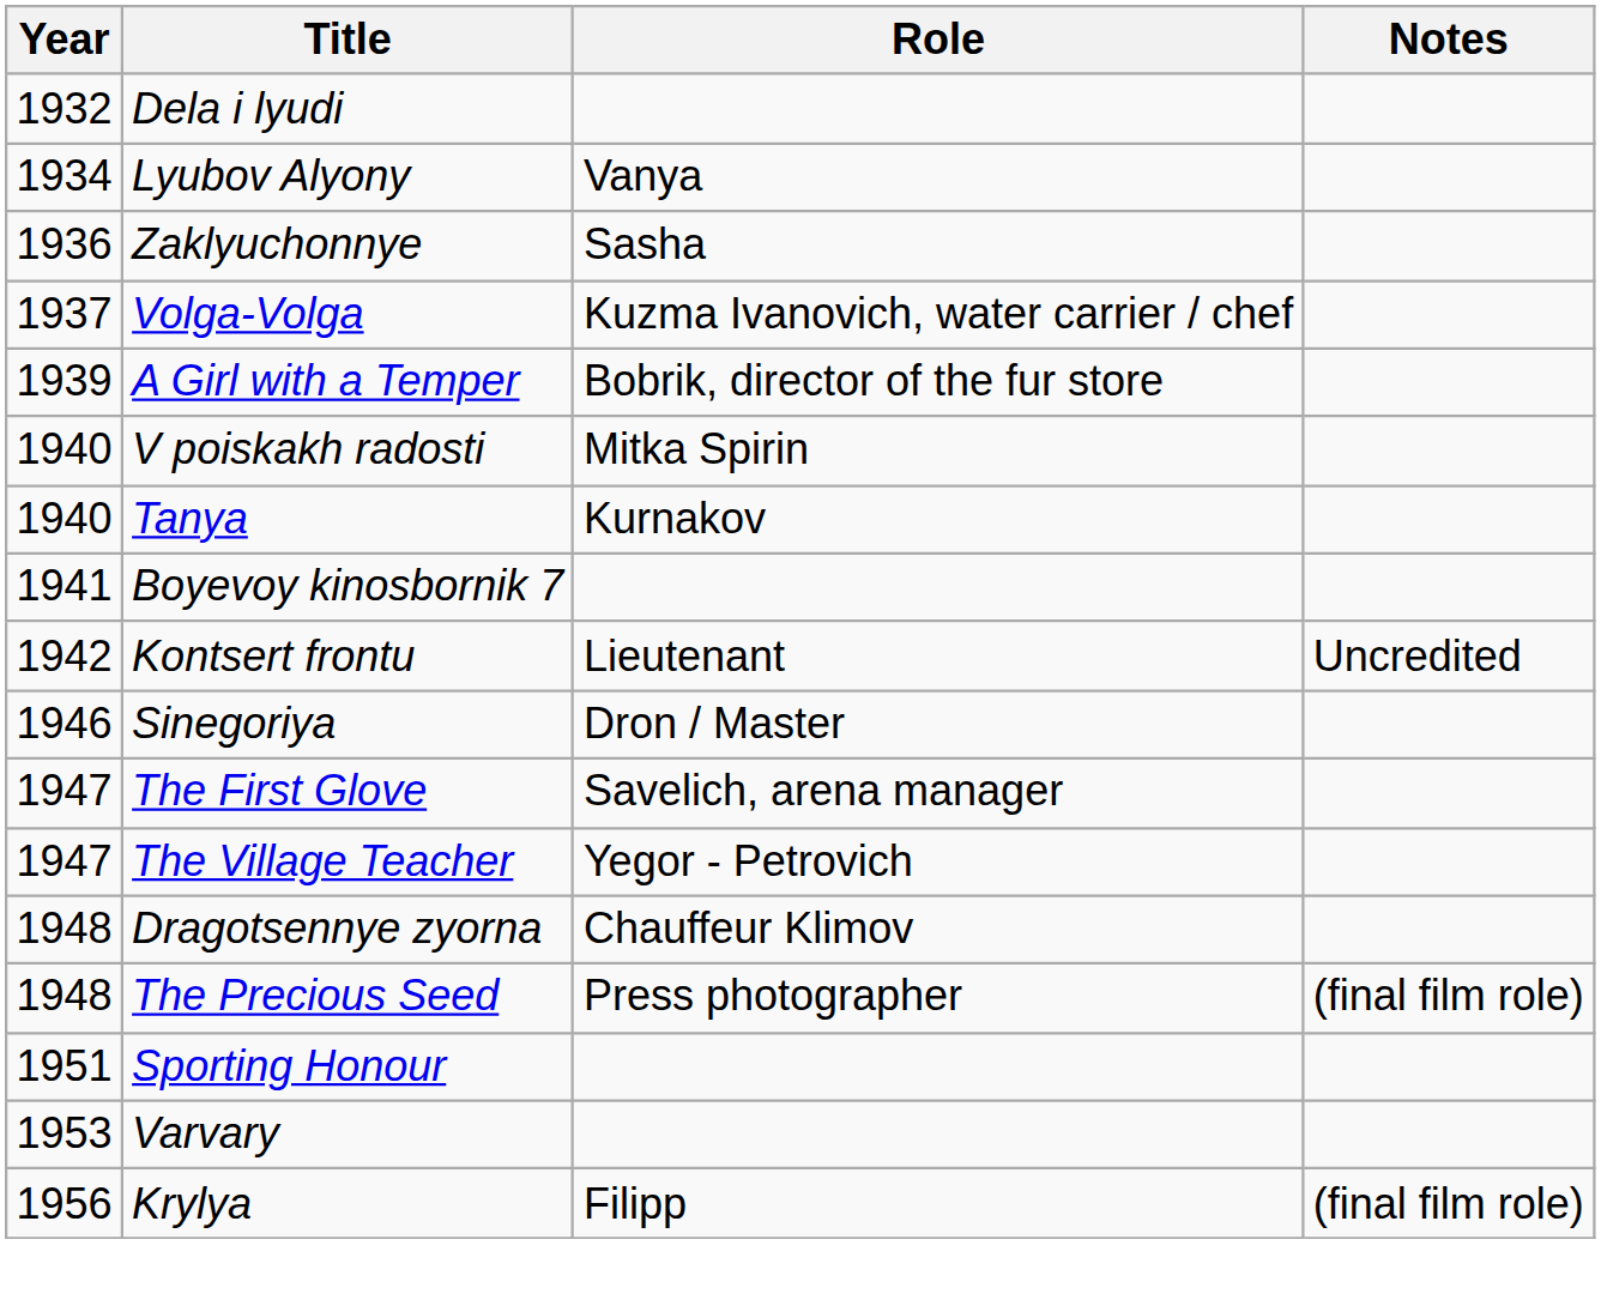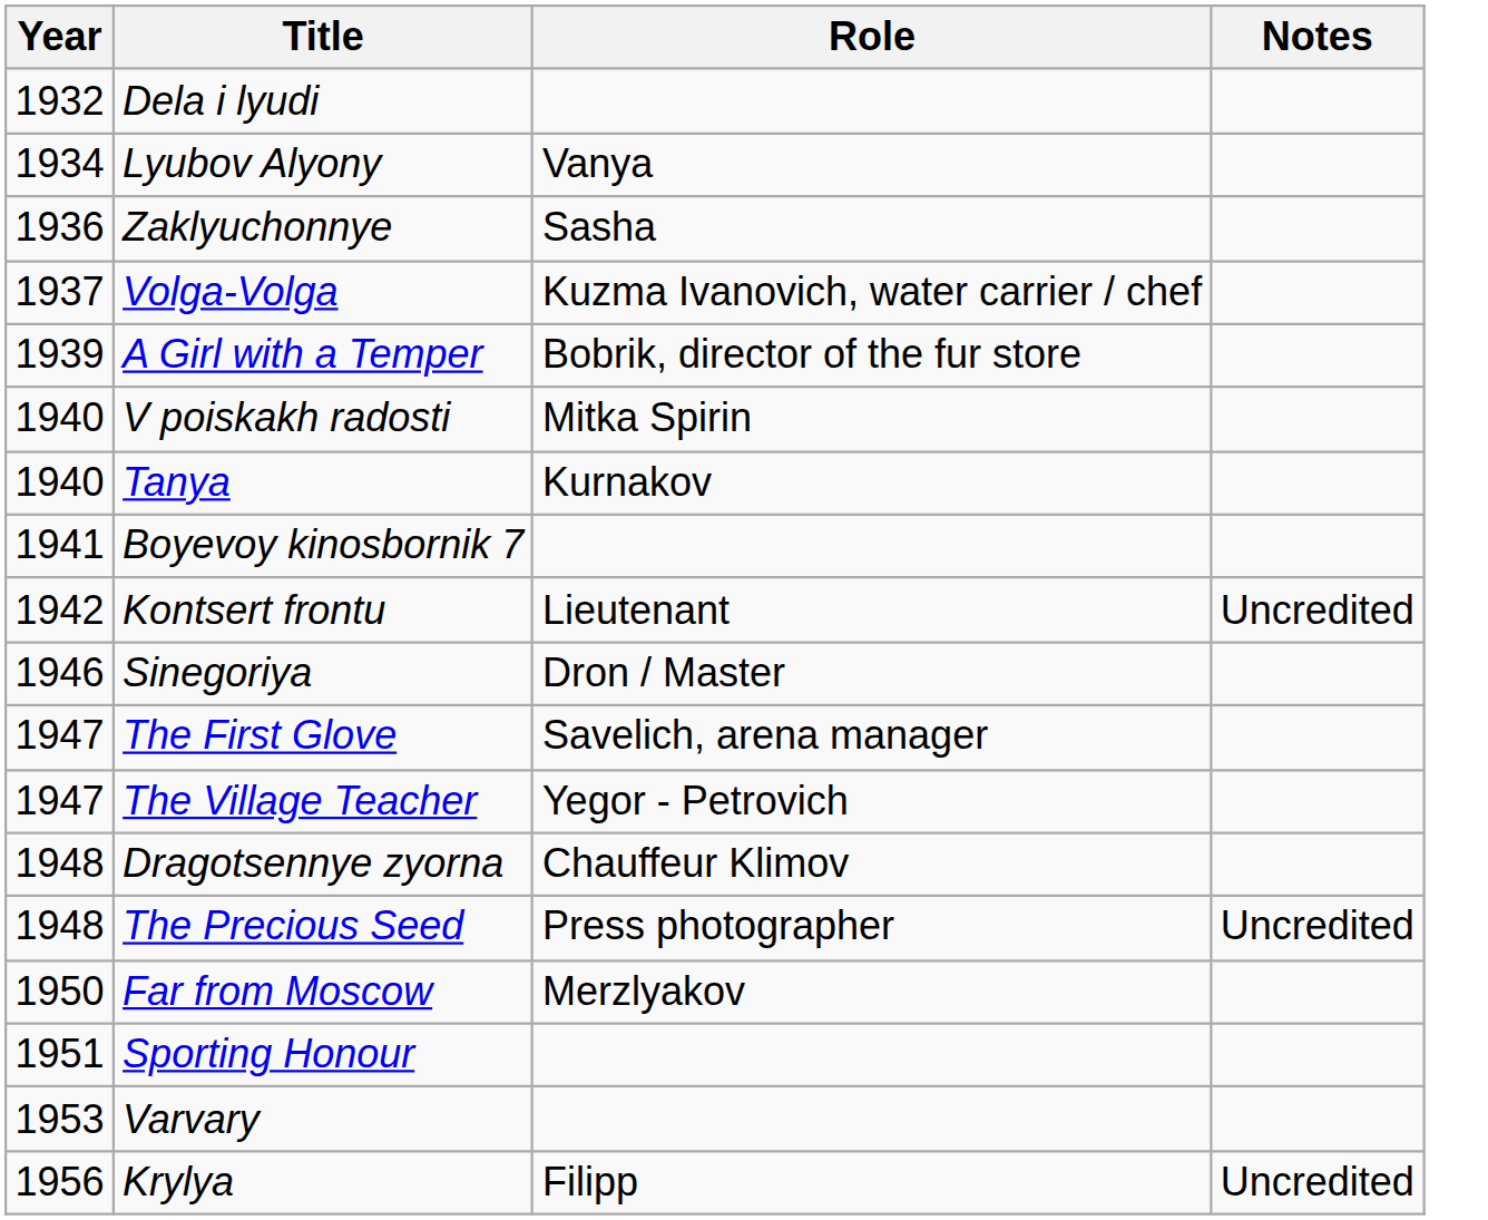The Precious Seed | Notes: (final film role) -> Uncredited
+ row: 1950 | Far from Moscow | Merzlyakov
Krylya | Notes: (final film role) -> Uncredited
